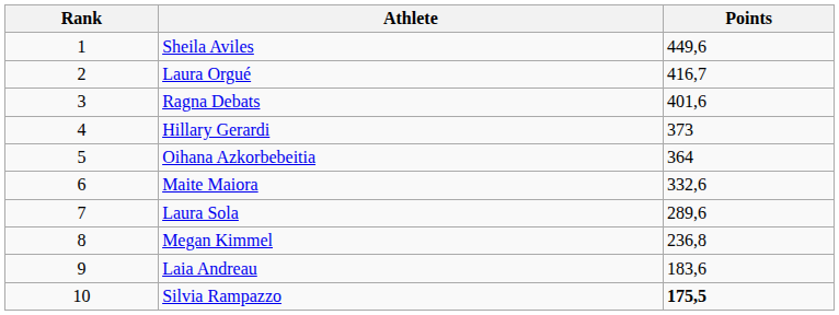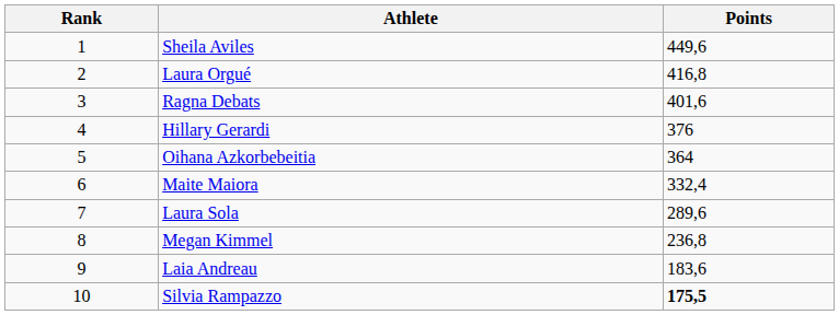Laura Orgué | Points: 416,7 -> 416,8
Hillary Gerardi | Points: 373 -> 376
Maite Maiora | Points: 332,6 -> 332,4
